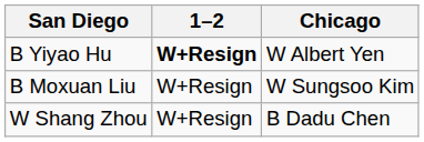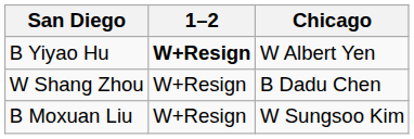rows swapped: W Shang Zhou <-> B Moxuan Liu
